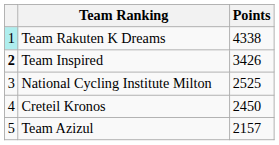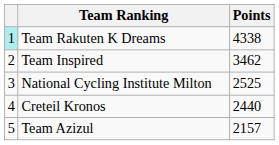Team Inspired | column 1: bold -> normal
Team Inspired | Points: 3426 -> 3462
Creteil Kronos | Points: 2450 -> 2440
